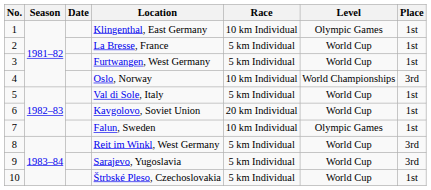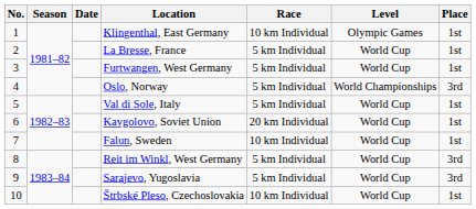Oslo, Norway | Race: 10 km Individual -> 5 km Individual
Falun, Sweden | Level: Olympic Games -> World Cup
Štrbské Pleso, Czechoslovakia | Race: 5 km Individual -> 10 km Individual
